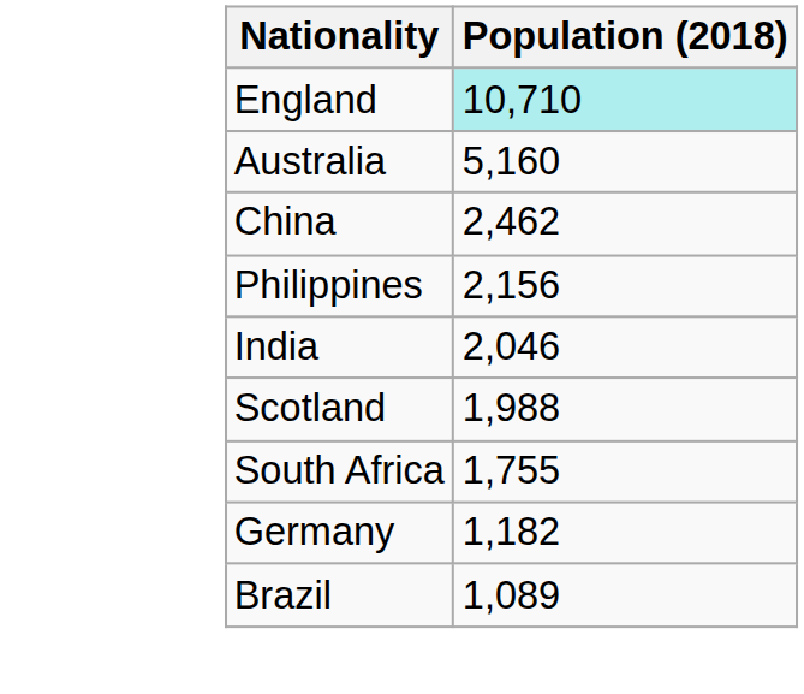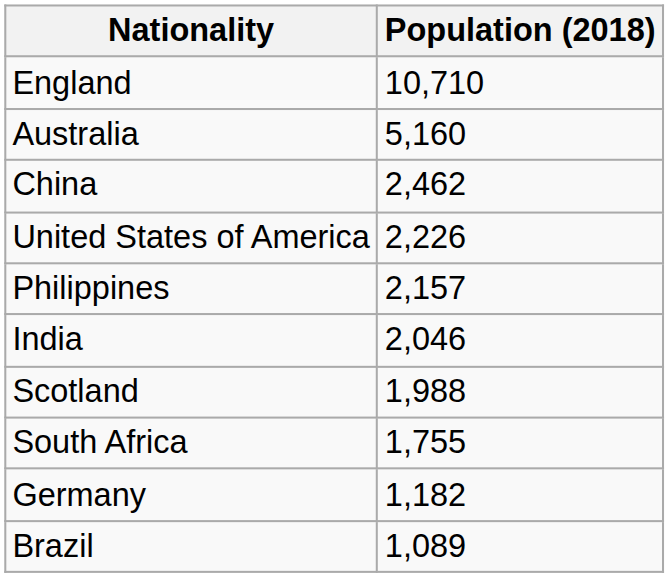England | Population (2018): paleturquoise background -> no background
+ row: United States of America | 2,226
Philippines | Population (2018): 2,156 -> 2,157
